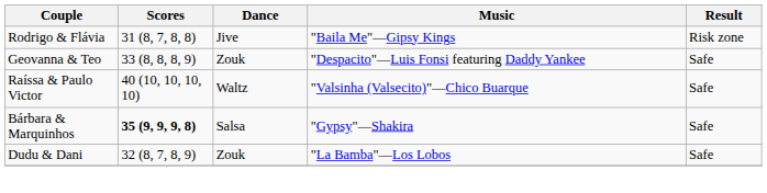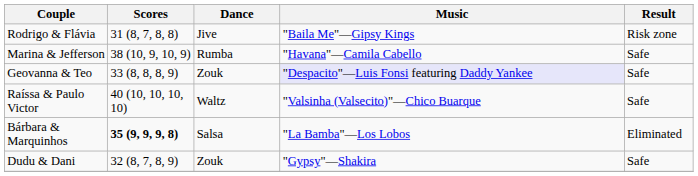+ row: Marina & Jefferson | 38 (10, 9, 10, 9) | Rumba | "Havana"—Camila Cabello | Safe
Geovanna & Teo | Music: no background -> lavender background
Bárbara & Marquinhos | Music: "Gypsy"—Shakira -> "La Bamba"—Los Lobos
Bárbara & Marquinhos | Result: Safe -> Eliminated
Dudu & Dani | Music: "La Bamba"—Los Lobos -> "Gypsy"—Shakira
